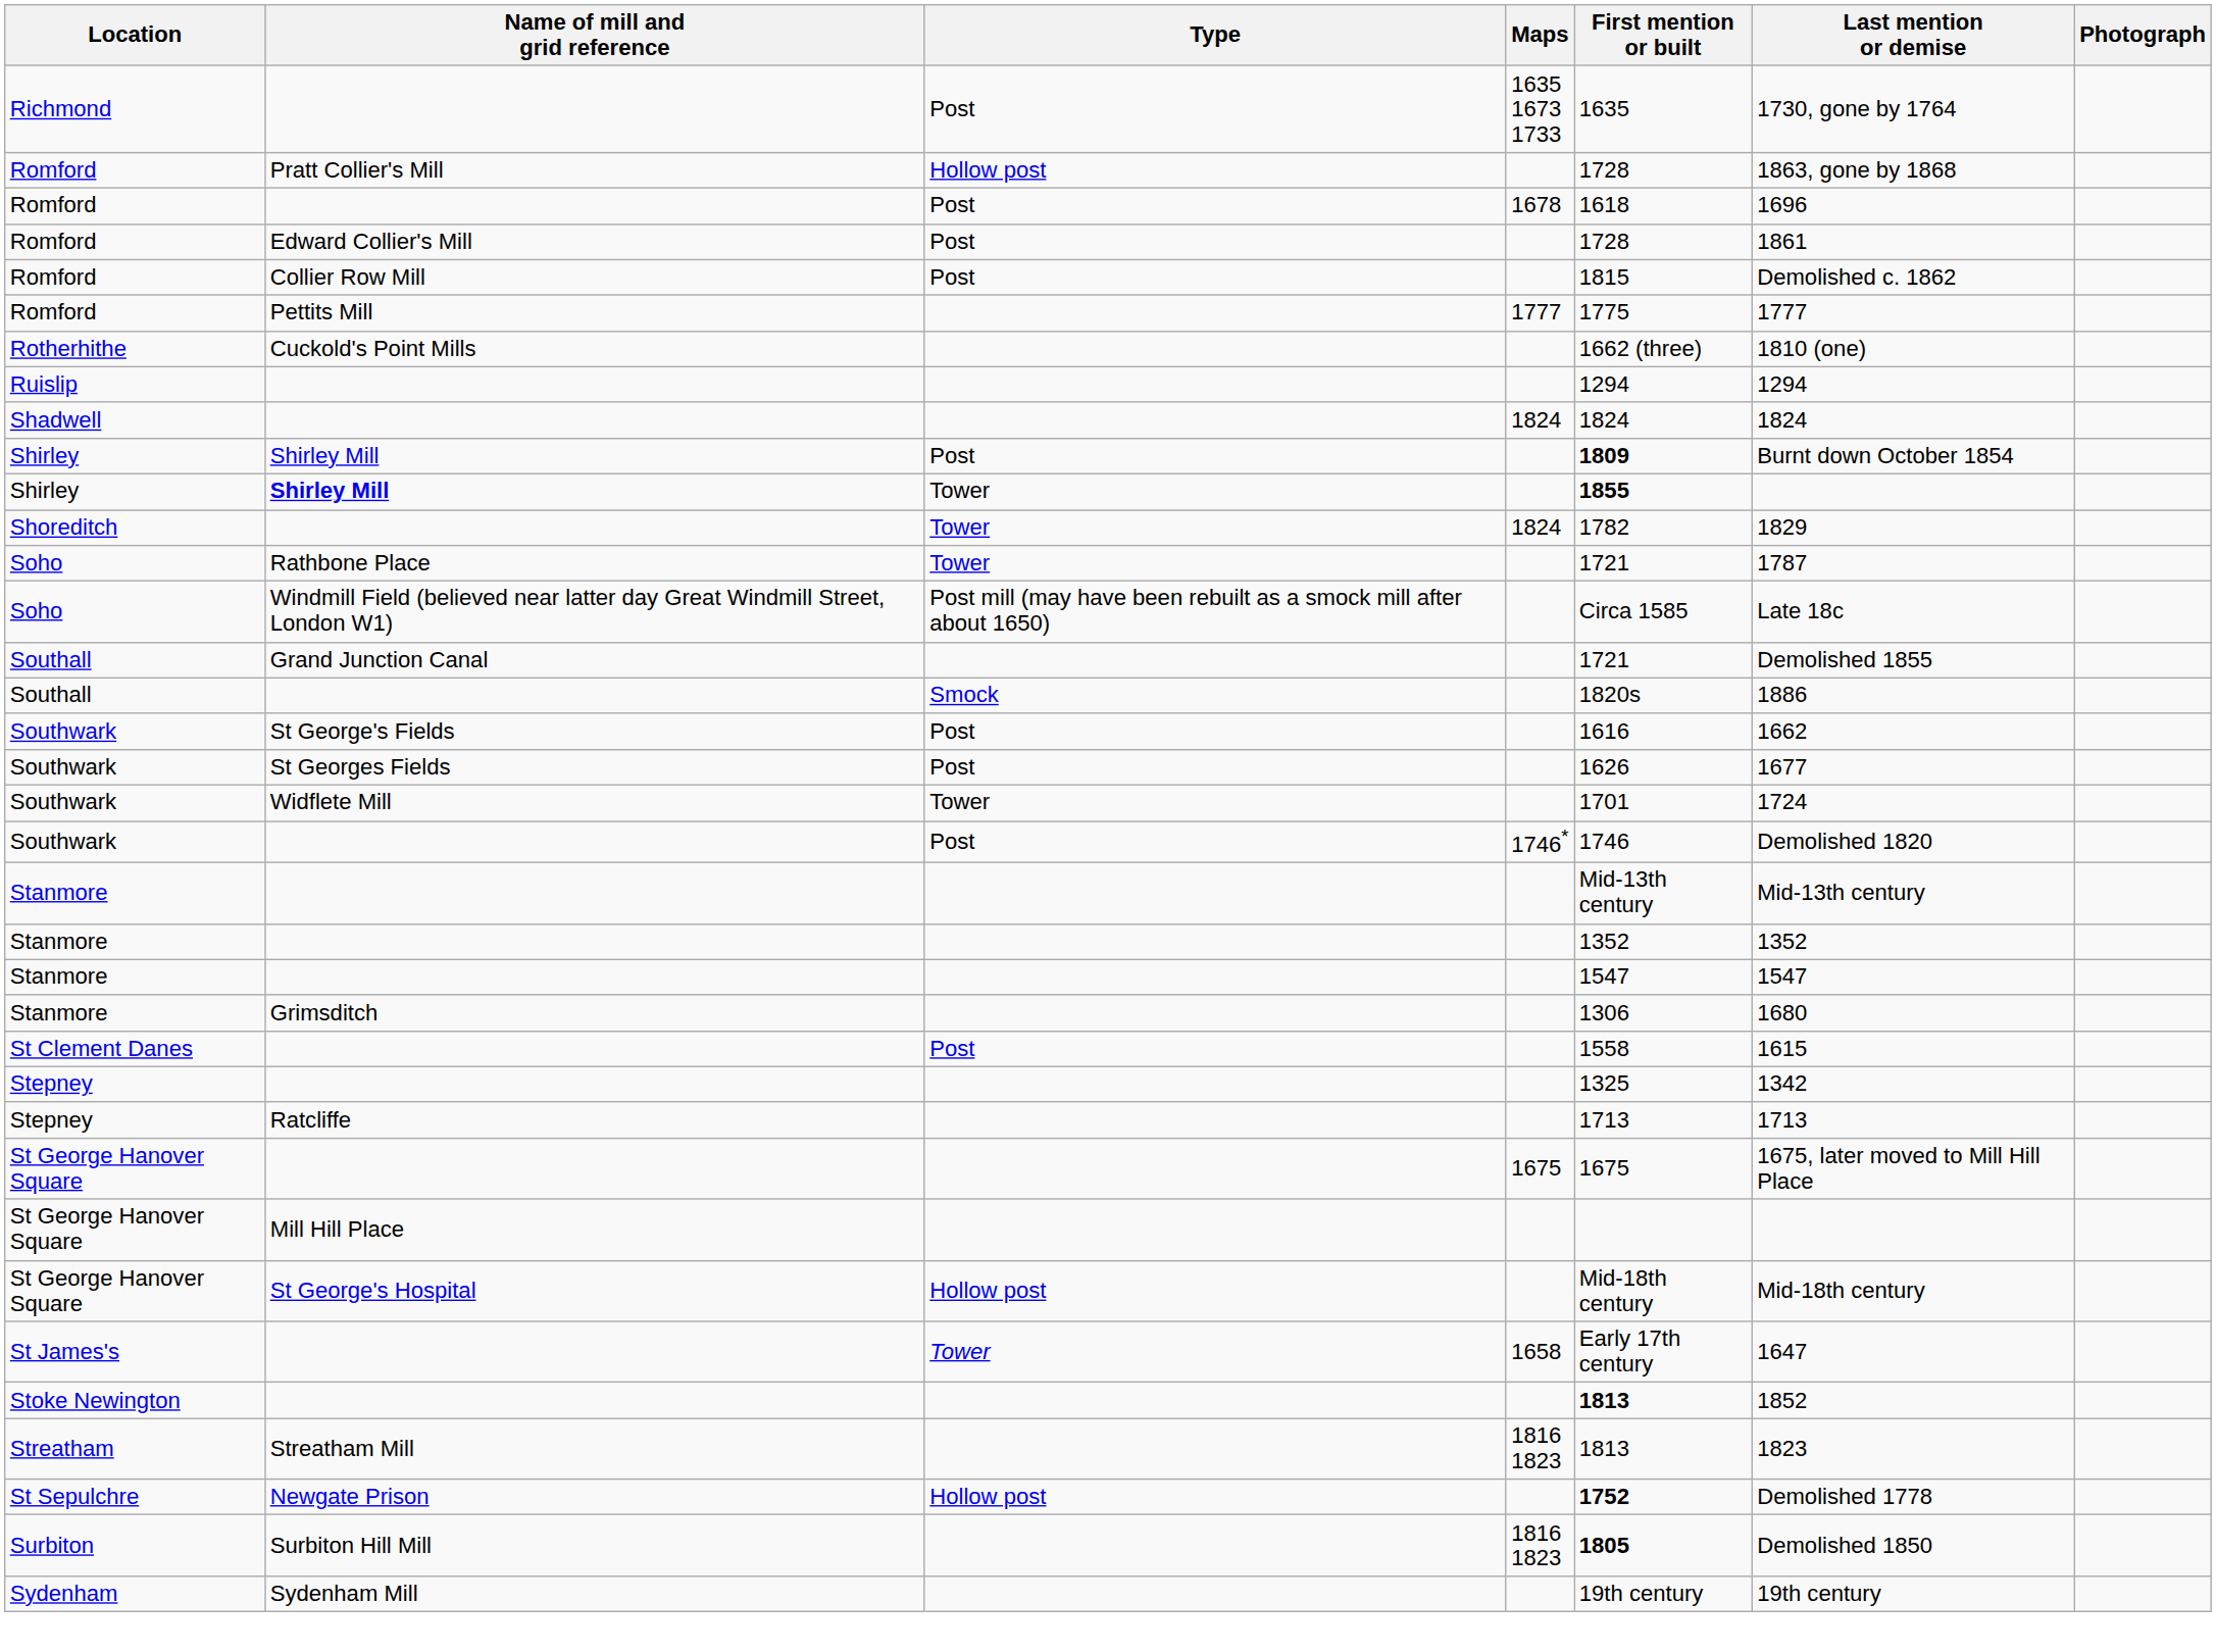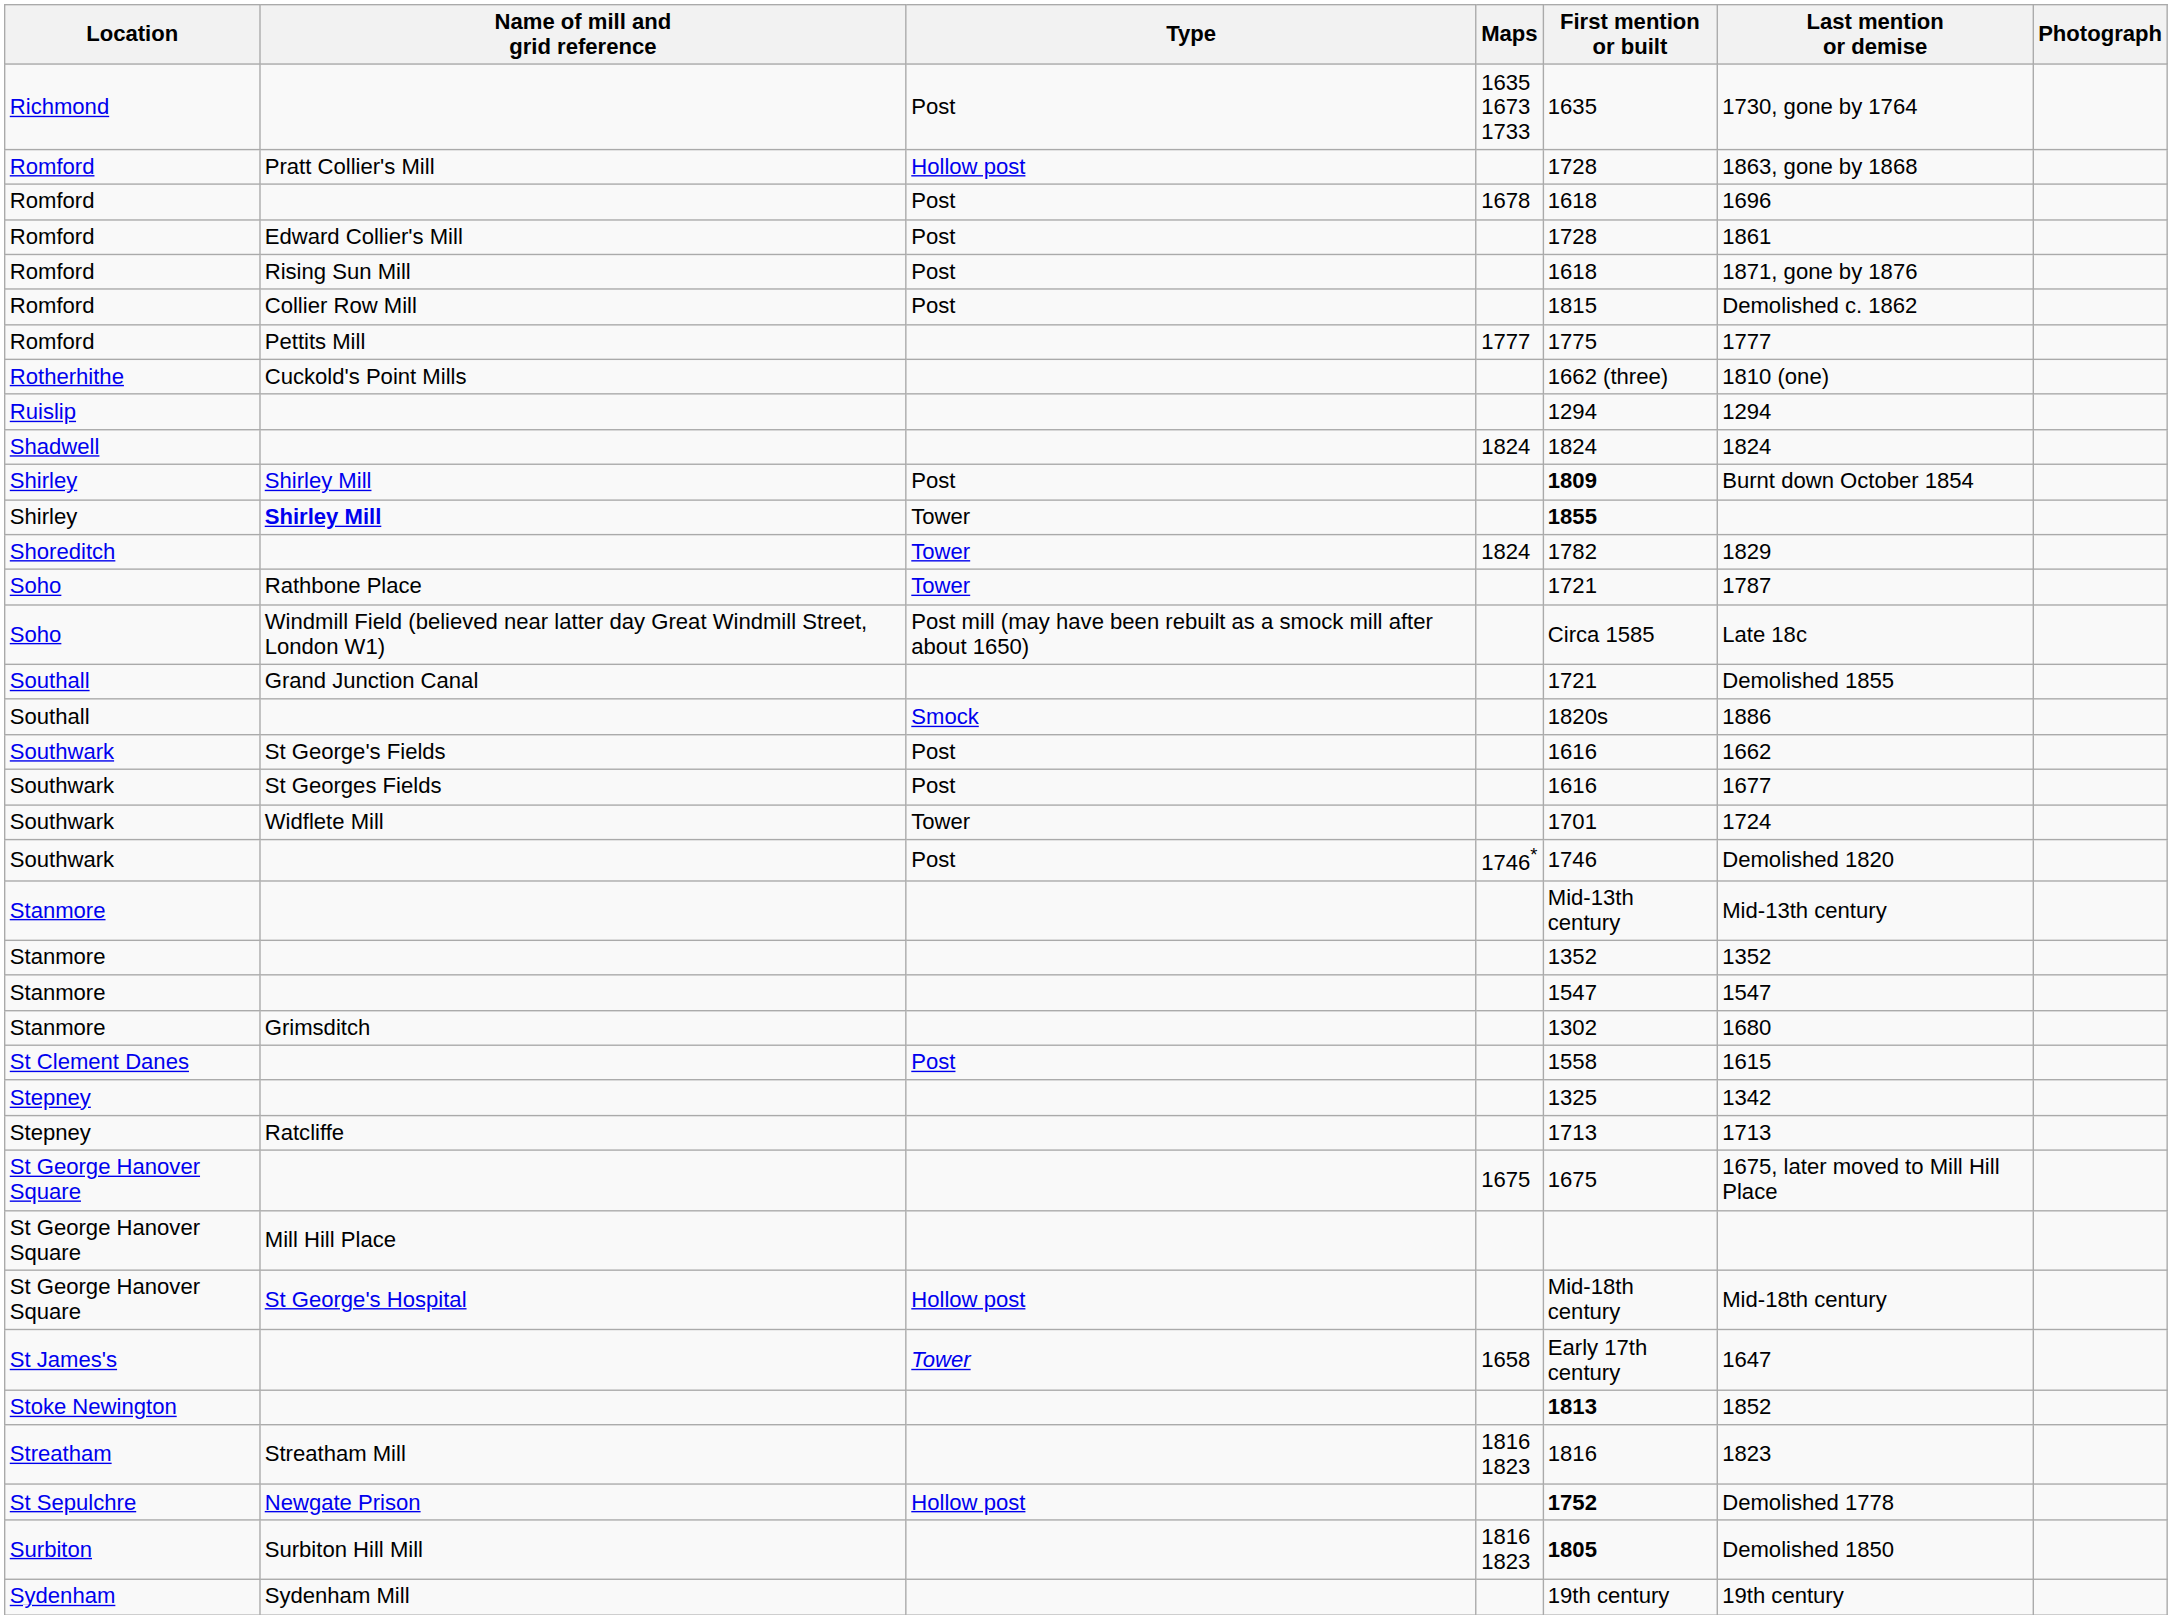+ row: Romford | Rising Sun Mill | Post | 1618 | 1871, gone by 1876
St Georges Fields | First mention or built: 1626 -> 1616
Grimsditch | First mention or built: 1306 -> 1302
Streatham Mill | First mention or built: 1813 -> 1816
